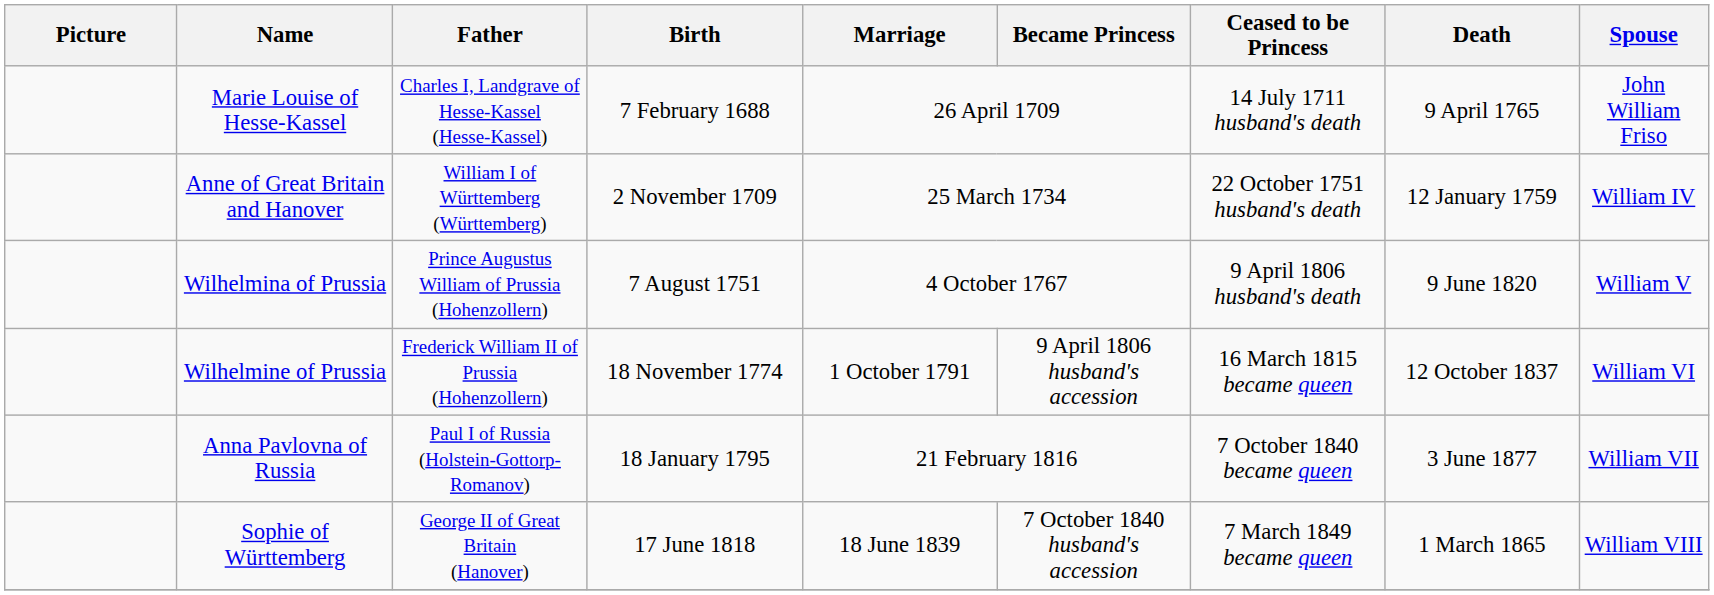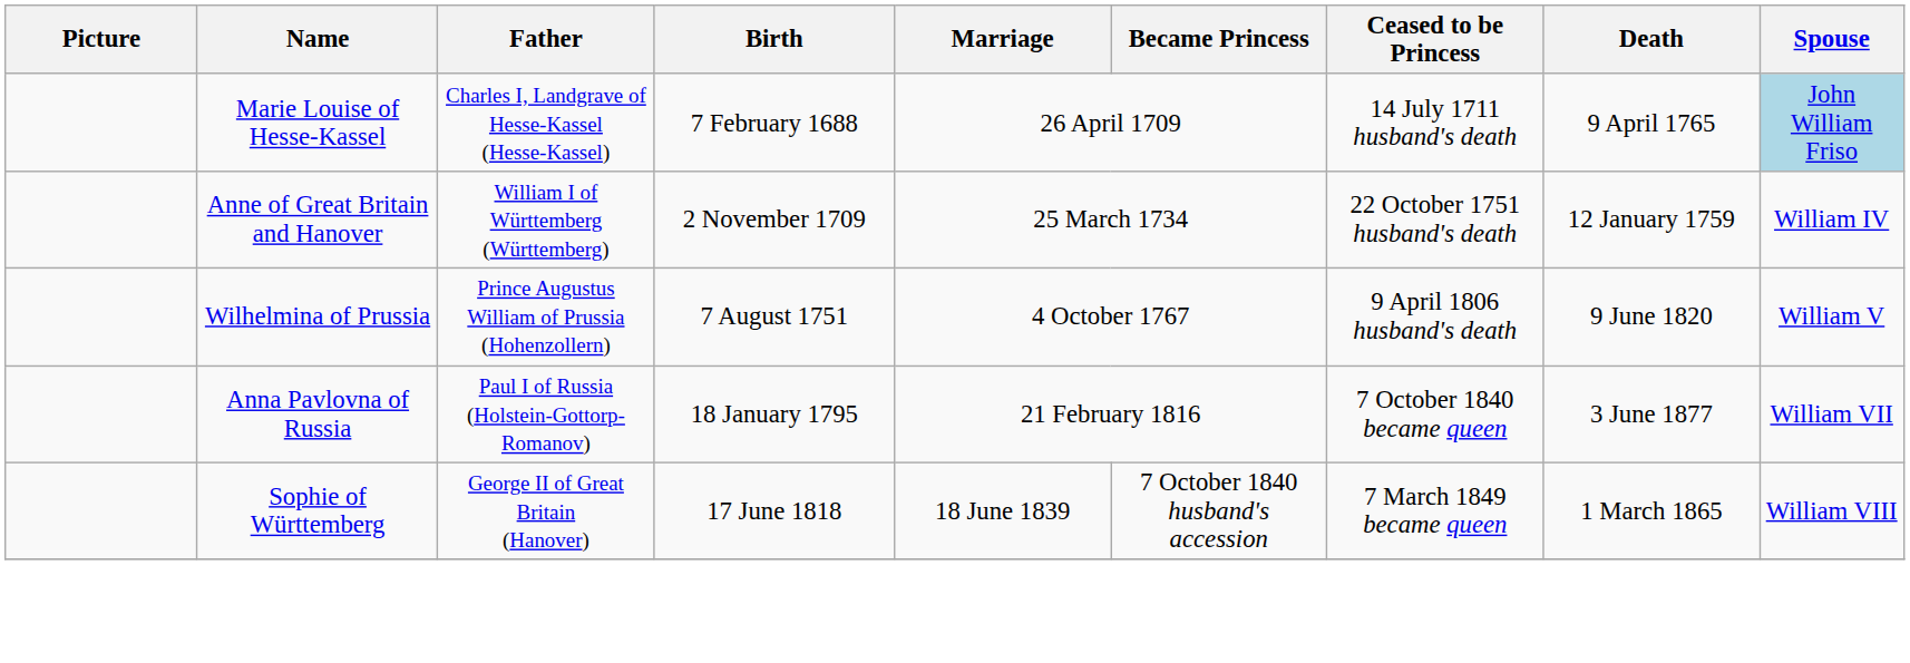Marie Louise of Hesse-Kassel | Spouse: no background -> lightblue background
- row: Wilhelmine of Prussia | Frederick William II of Prussia (Hohenzollern) | 18 November 1774 | 1 October 1791 | 9 April 1806 husband's accession | 16 March 1815 became queen | 12 October 1837 | William VI
